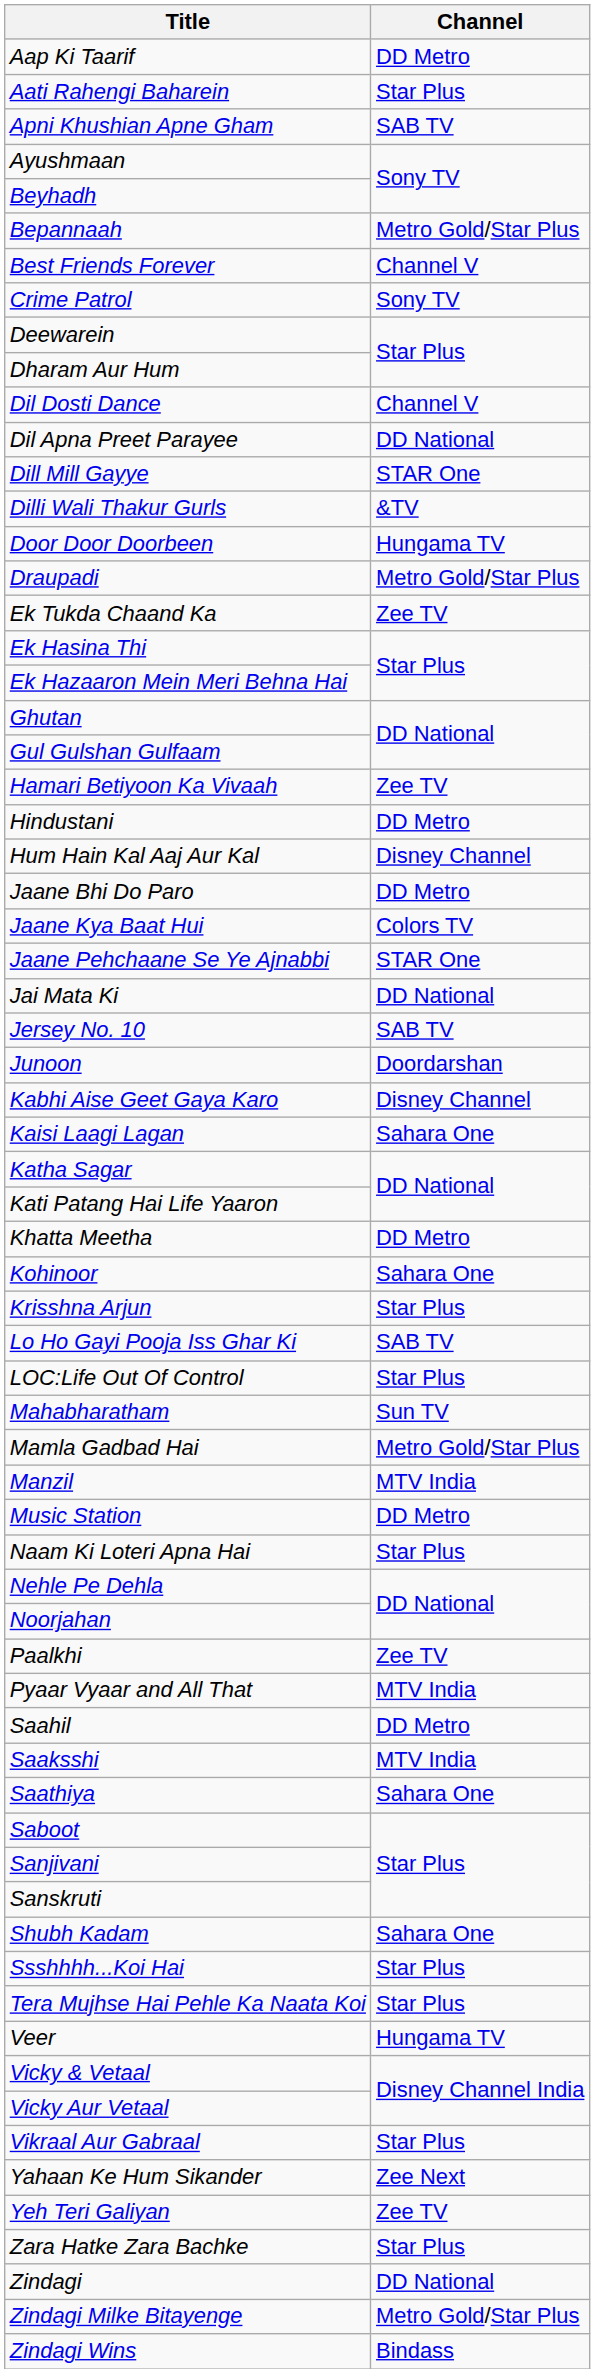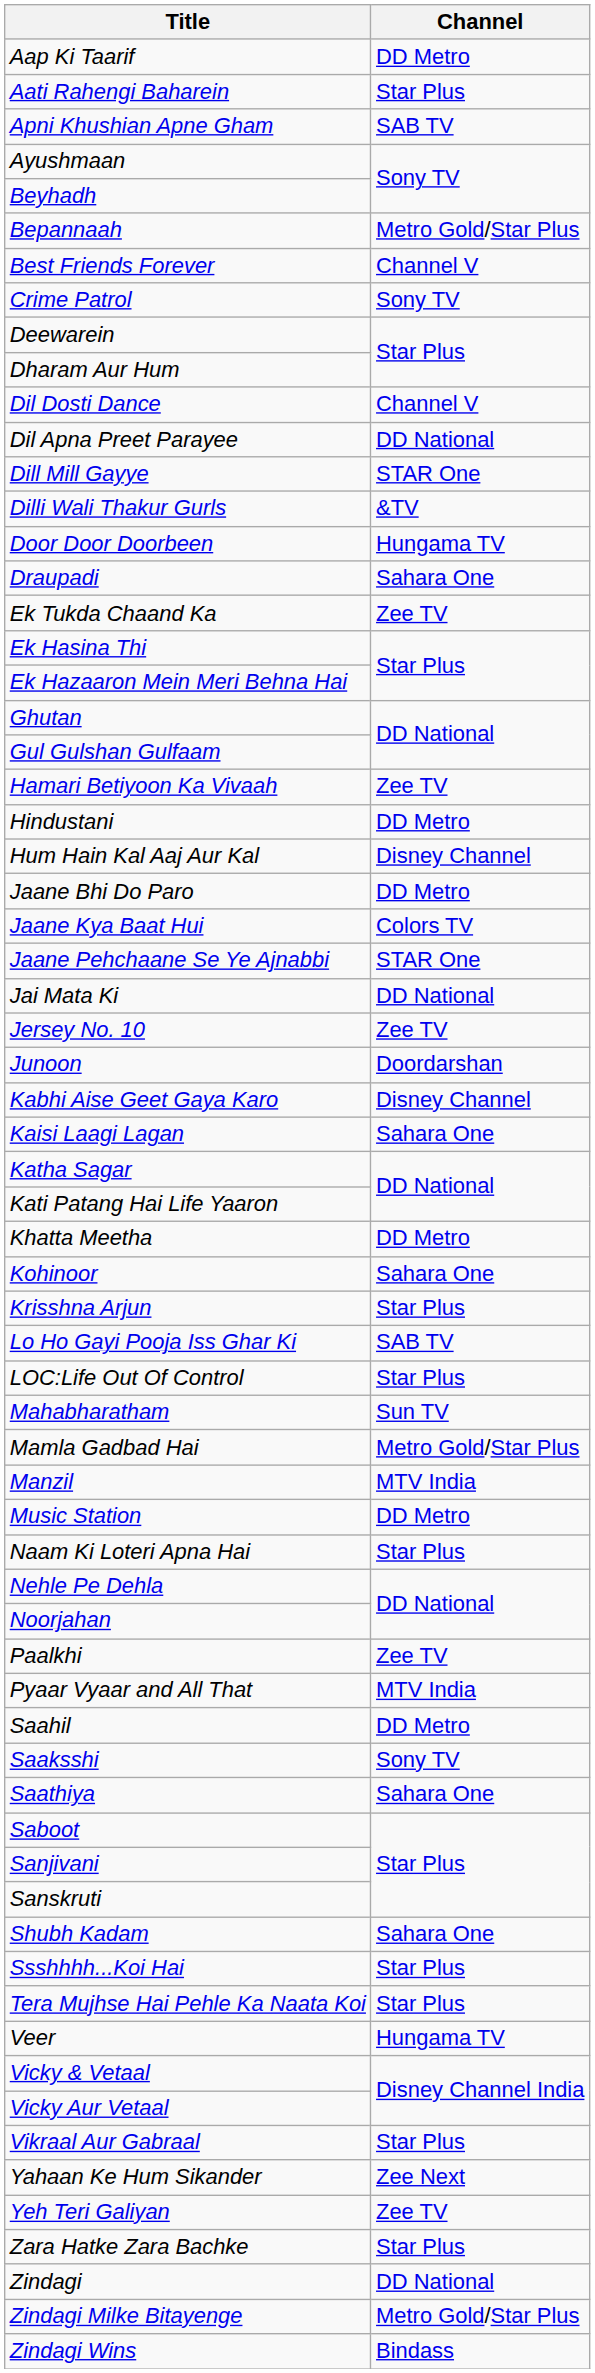Draupadi | Channel: Metro Gold/Star Plus -> Sahara One
Jersey No. 10 | Channel: SAB TV -> Zee TV
Saaksshi | Channel: MTV India -> Sony TV
